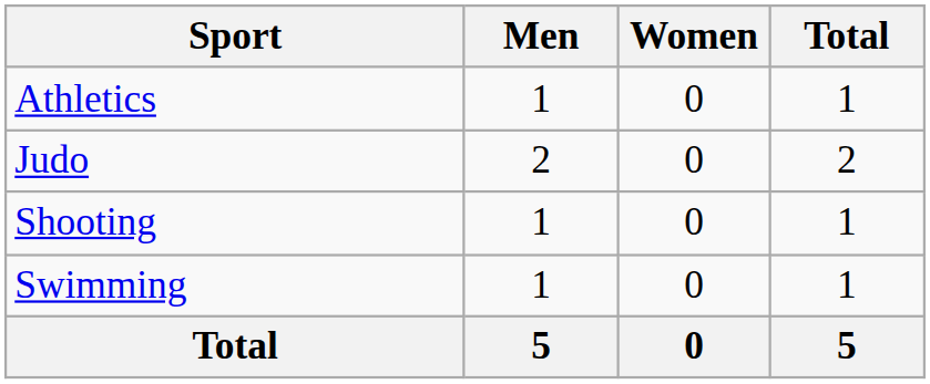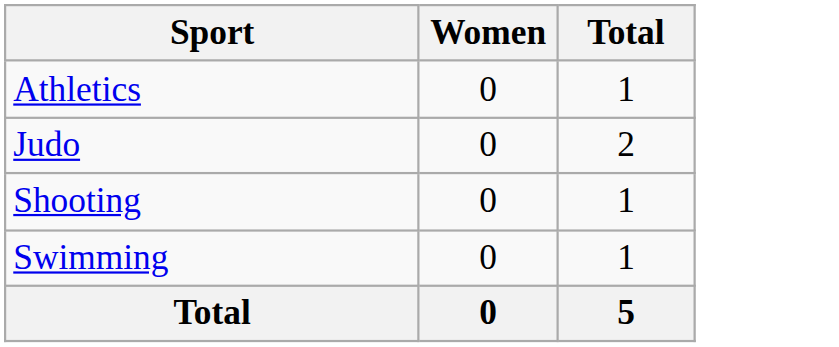- column: Men | 1 | 2 | 1 | 1 | 5
